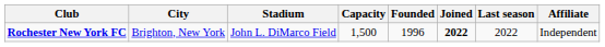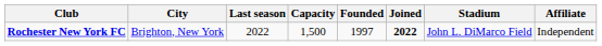columns swapped: Stadium <-> Last season
Rochester New York FC | Founded: 1996 -> 1997
